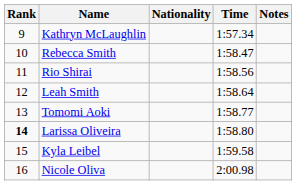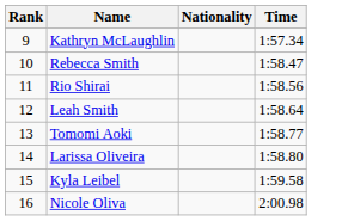- column: Notes
Larissa Oliveira | Rank: bold -> normal
